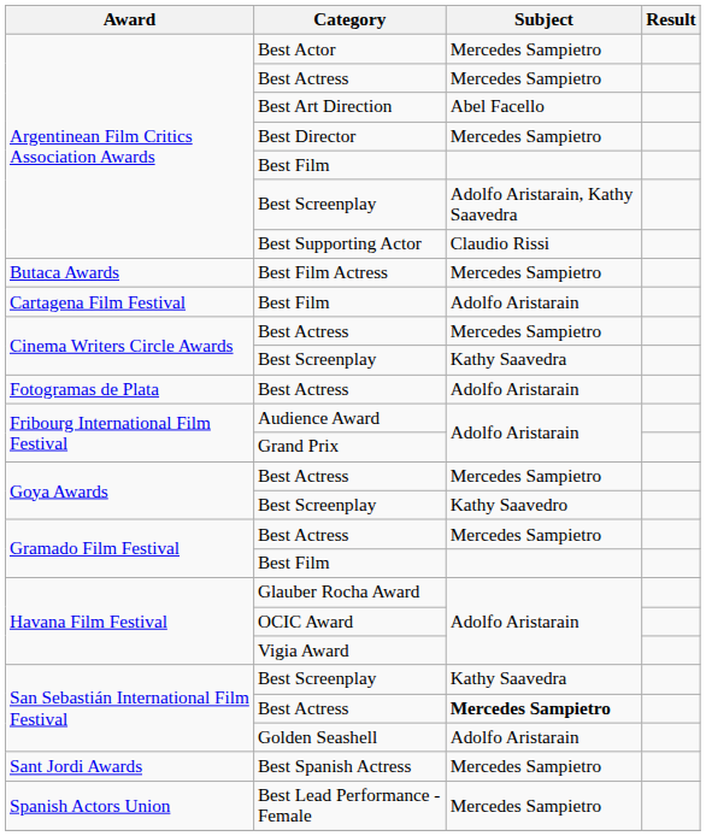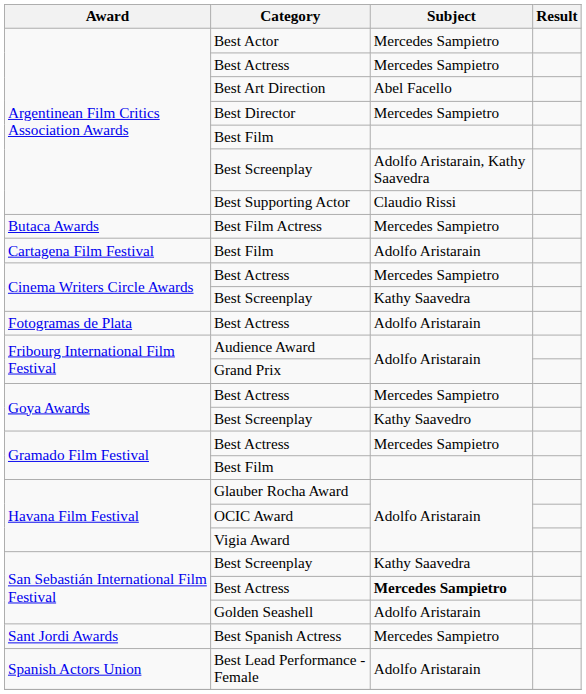Best Lead Performance - Female | Subject: Mercedes Sampietro -> Adolfo Aristarain
